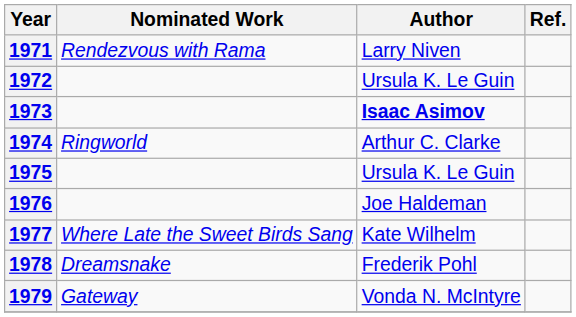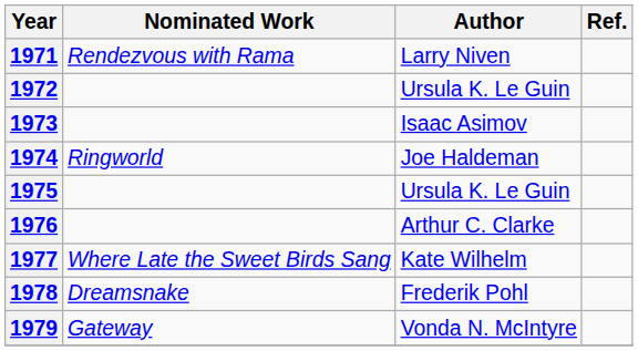1973 | Author: bold -> normal
1974 | Author: Arthur C. Clarke -> Joe Haldeman
1976 | Author: Joe Haldeman -> Arthur C. Clarke
